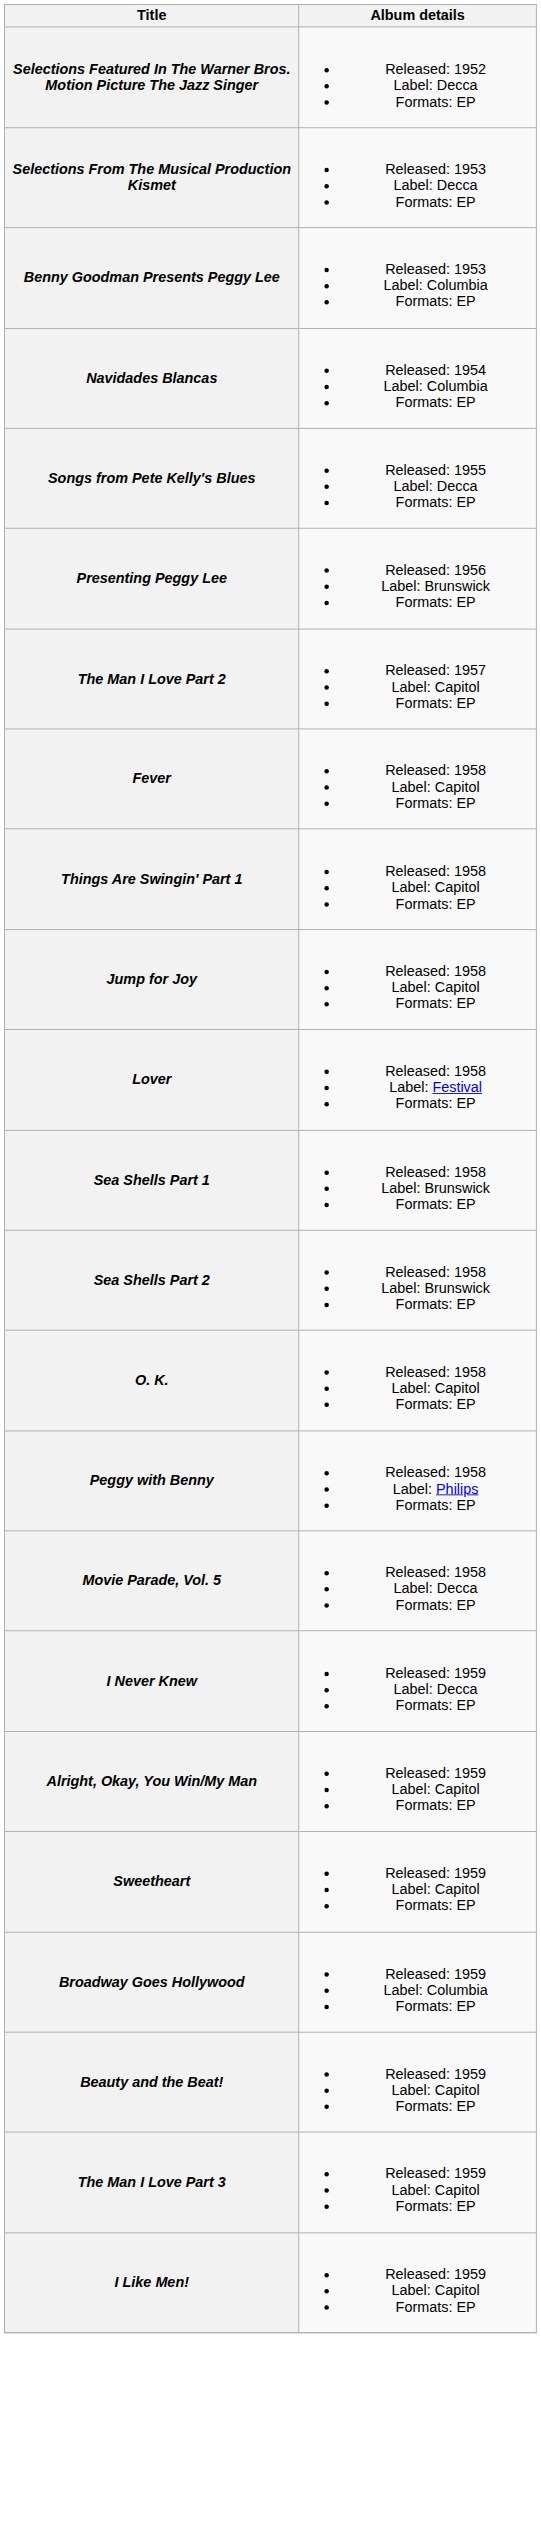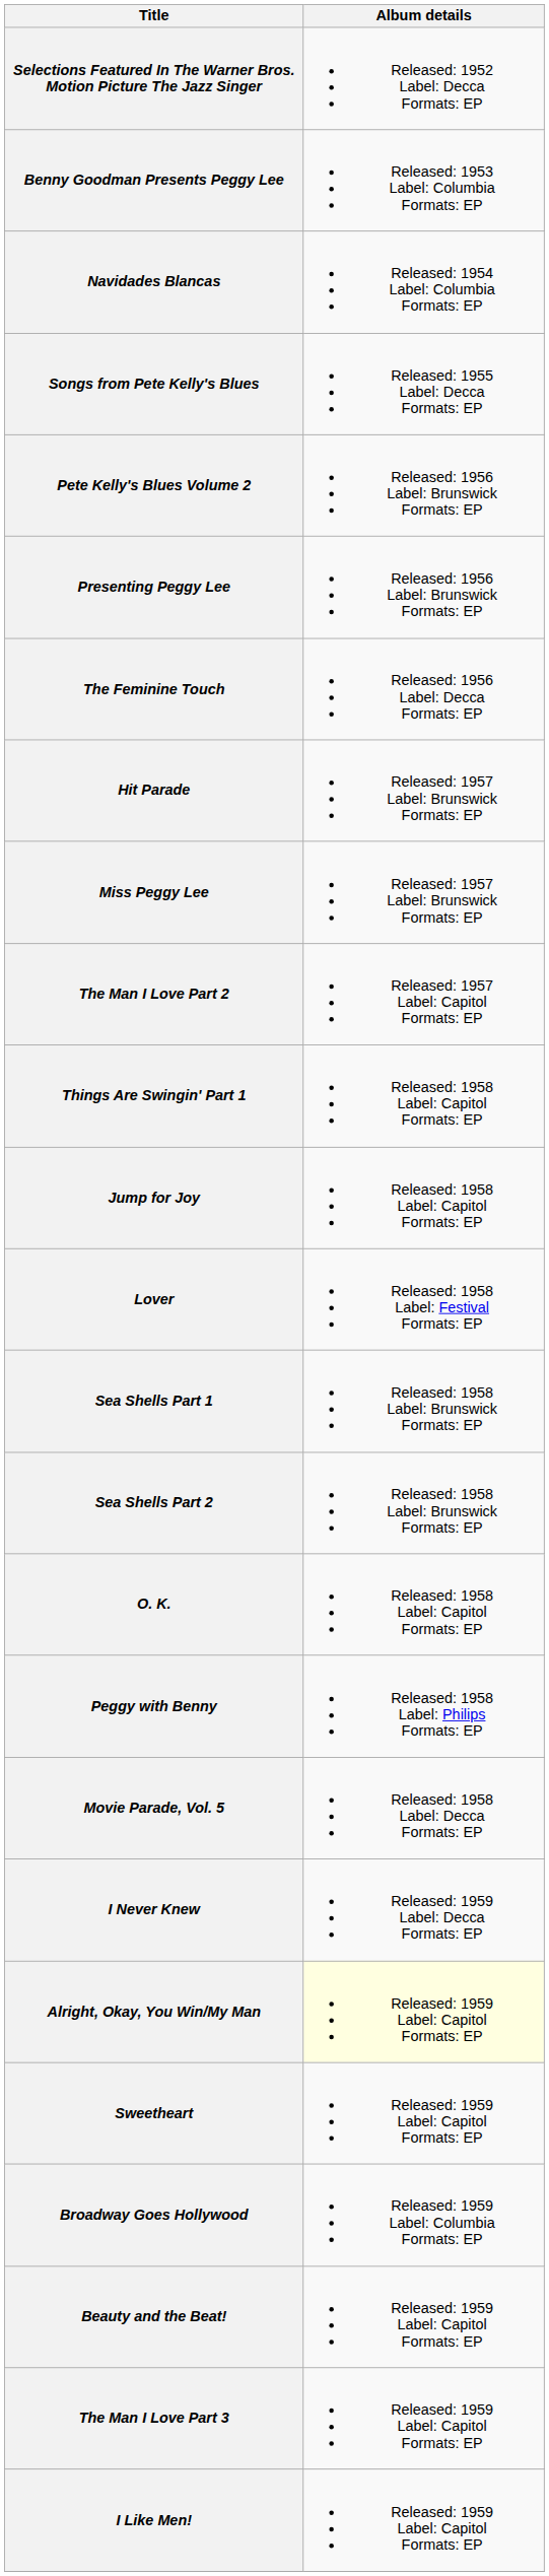- row: Selections From The Musical Production Kismet | Released: 1953 Label: Decca Formats: EP
+ row: Pete Kelly's Blues Volume 2 | Released: 1956 Label: Brunswick Formats: EP
+ row: The Feminine Touch | Released: 1956 Label: Decca Formats: EP
+ row: Hit Parade | Released: 1957 Label: Brunswick Formats: EP
+ row: Miss Peggy Lee | Released: 1957 Label: Brunswick Formats: EP
- row: Fever | Released: 1958 Label: Capitol Formats: EP
Alright, Okay, You Win/My Man | Album details: no background -> lightyellow background
